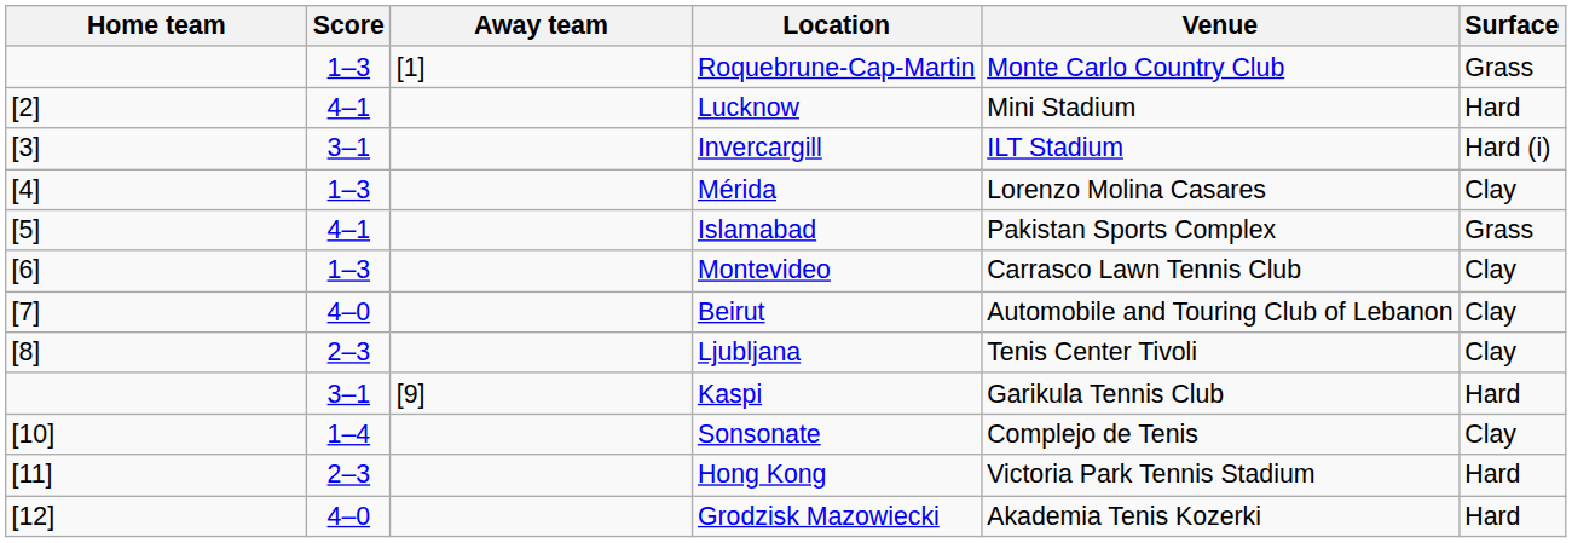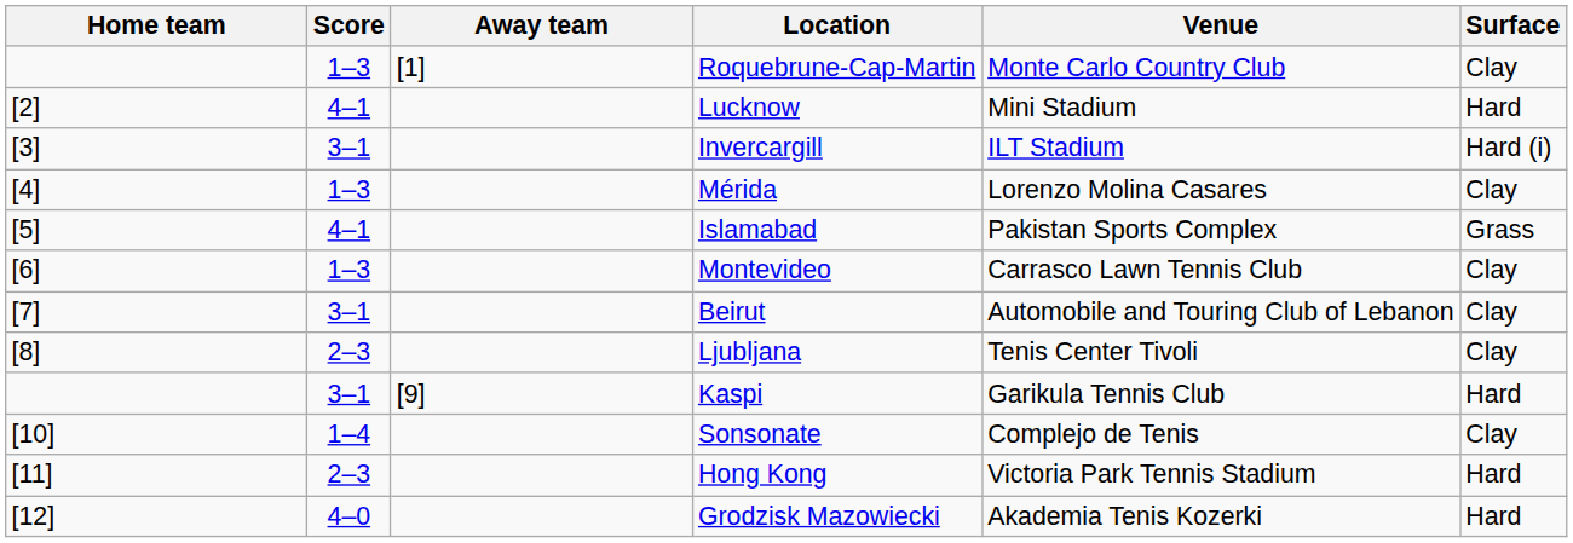Roquebrune-Cap-Martin | Surface: Grass -> Clay
Beirut | Score: 4–0 -> 3–1
